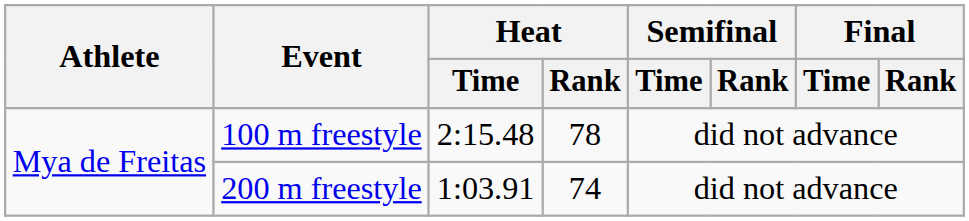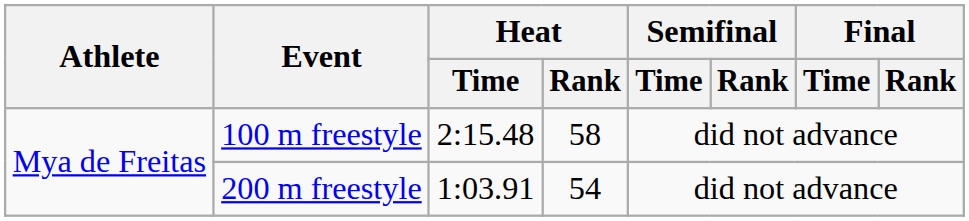100 m freestyle | Heat / Rank: 78 -> 58
200 m freestyle | Heat / Rank: 74 -> 54
